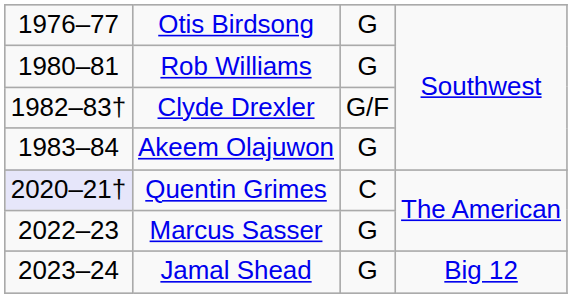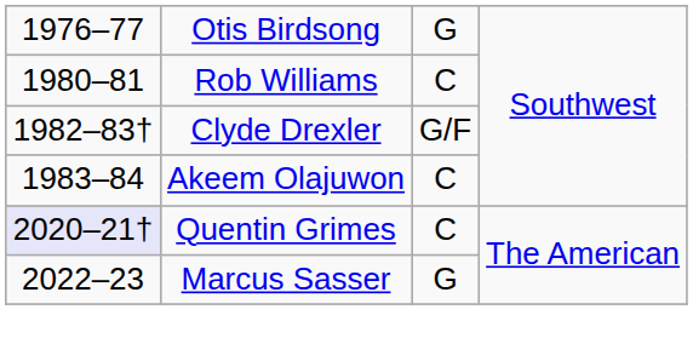Rob Williams | column 3: G -> C
Akeem Olajuwon | column 3: G -> C
- row: 2023–24 | Jamal Shead | G | Big 12
